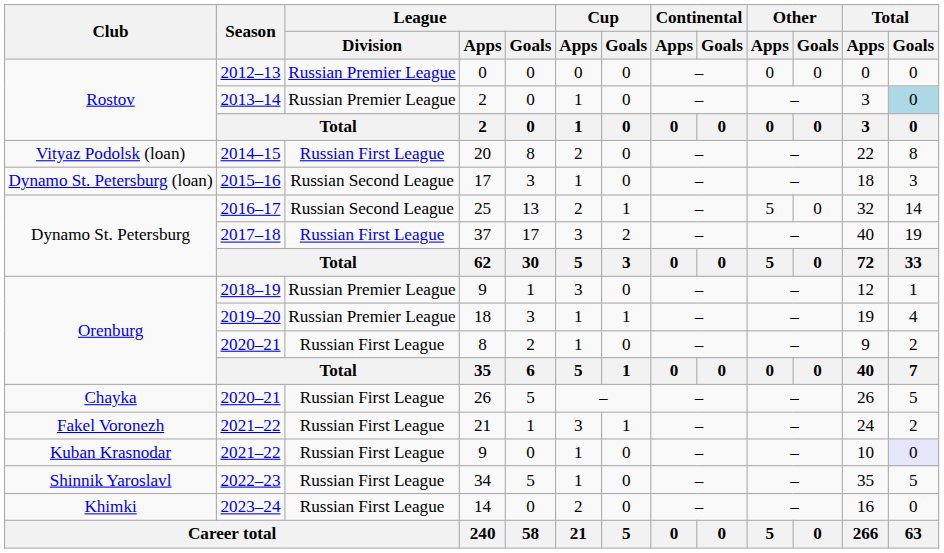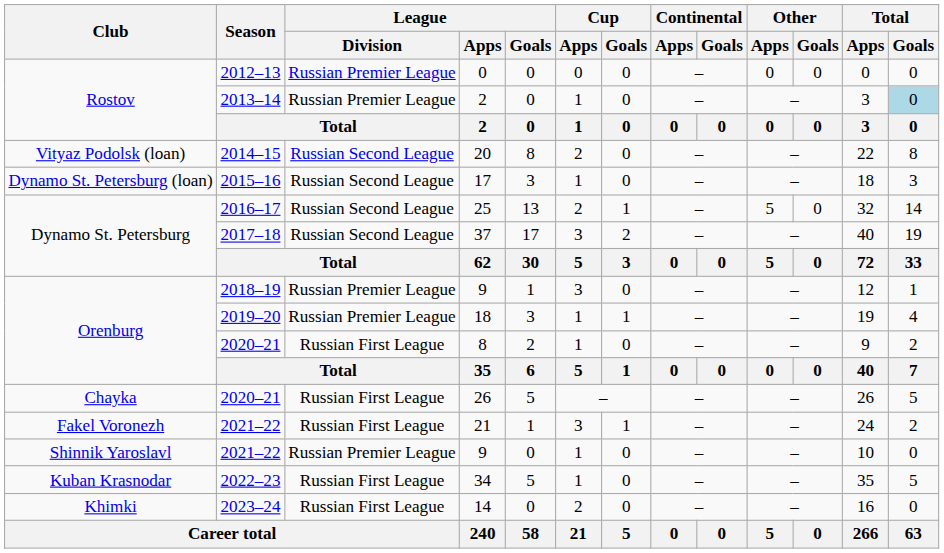20 | League / Division: Russian First League -> Russian Second League
37 | League / Division: Russian First League -> Russian Second League
2021–22 / 9 | Club: Kuban Krasnodar -> Shinnik Yaroslavl
2021–22 / 9 | League / Division: Russian First League -> Russian Premier League
2021–22 / 9 | Total / Goals: lavender background -> no background
34 | Club: Shinnik Yaroslavl -> Kuban Krasnodar
